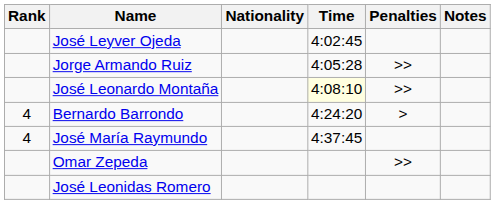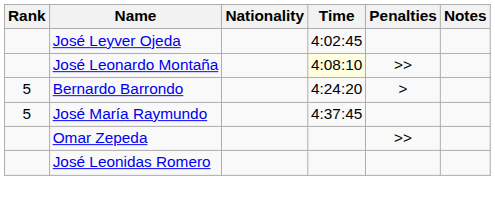- row: Jorge Armando Ruiz | 4:05:28 | >>
Bernardo Barrondo | Rank: 4 -> 5
José María Raymundo | Rank: 4 -> 5
